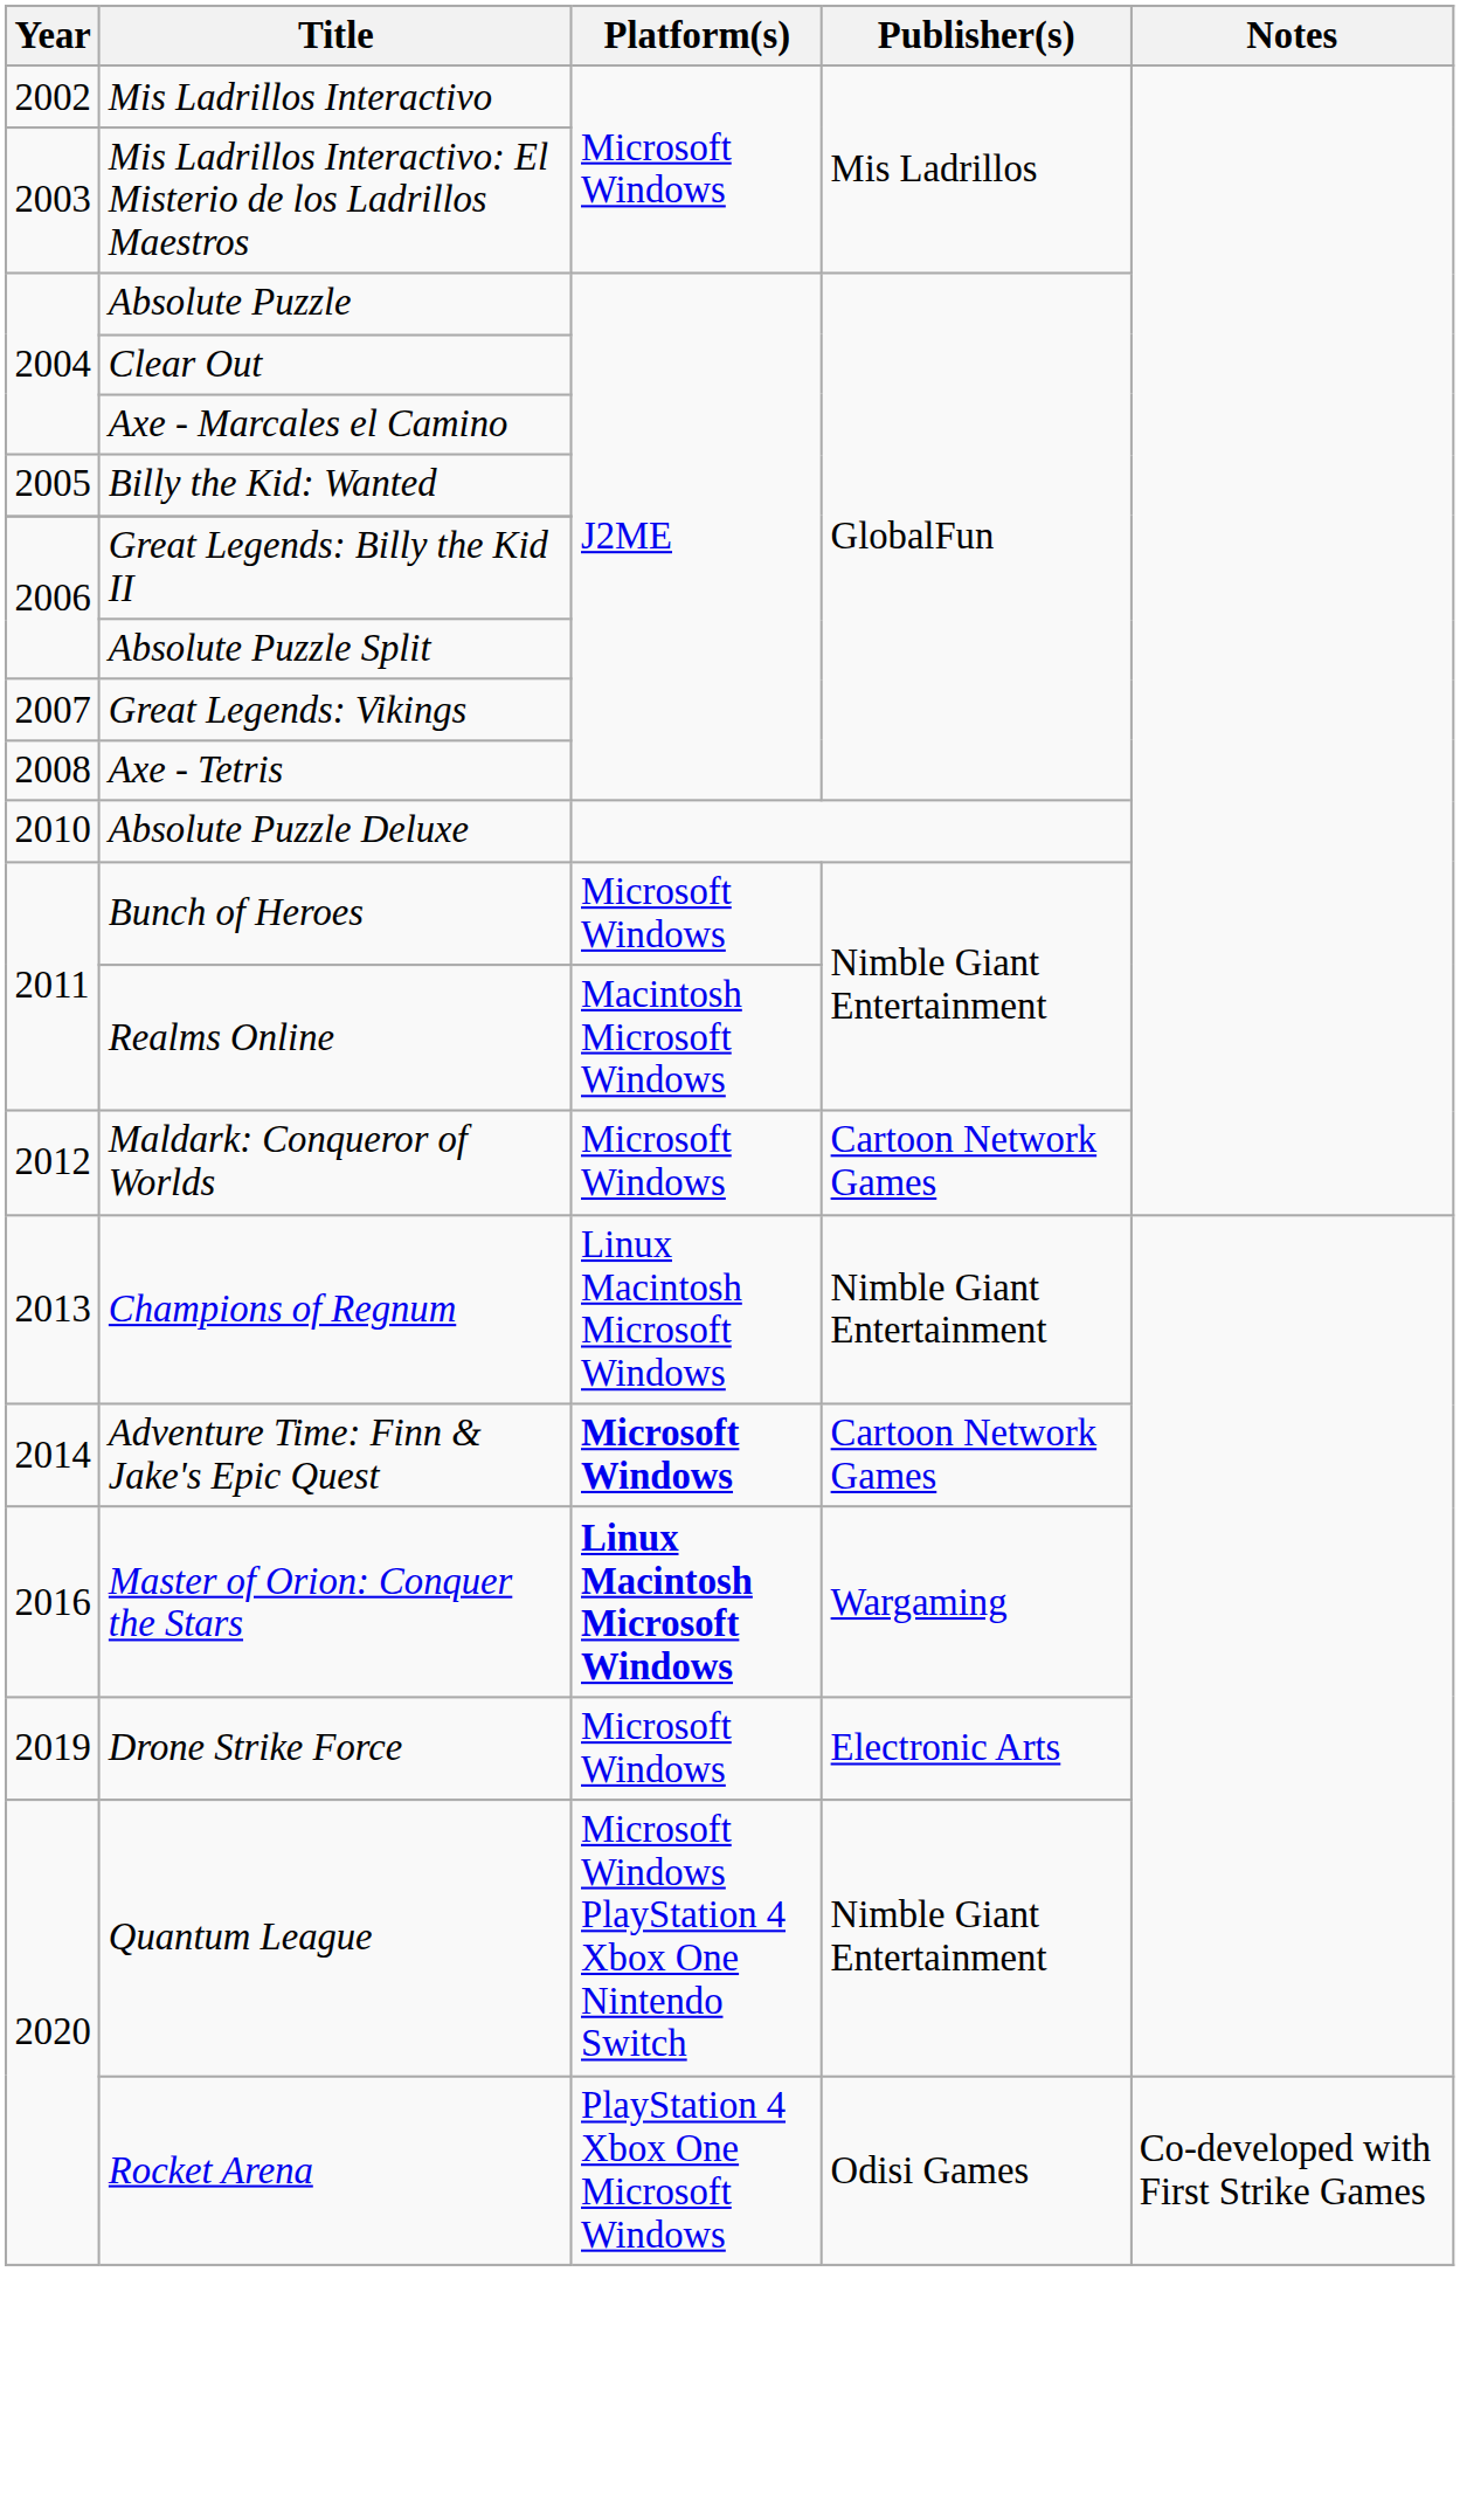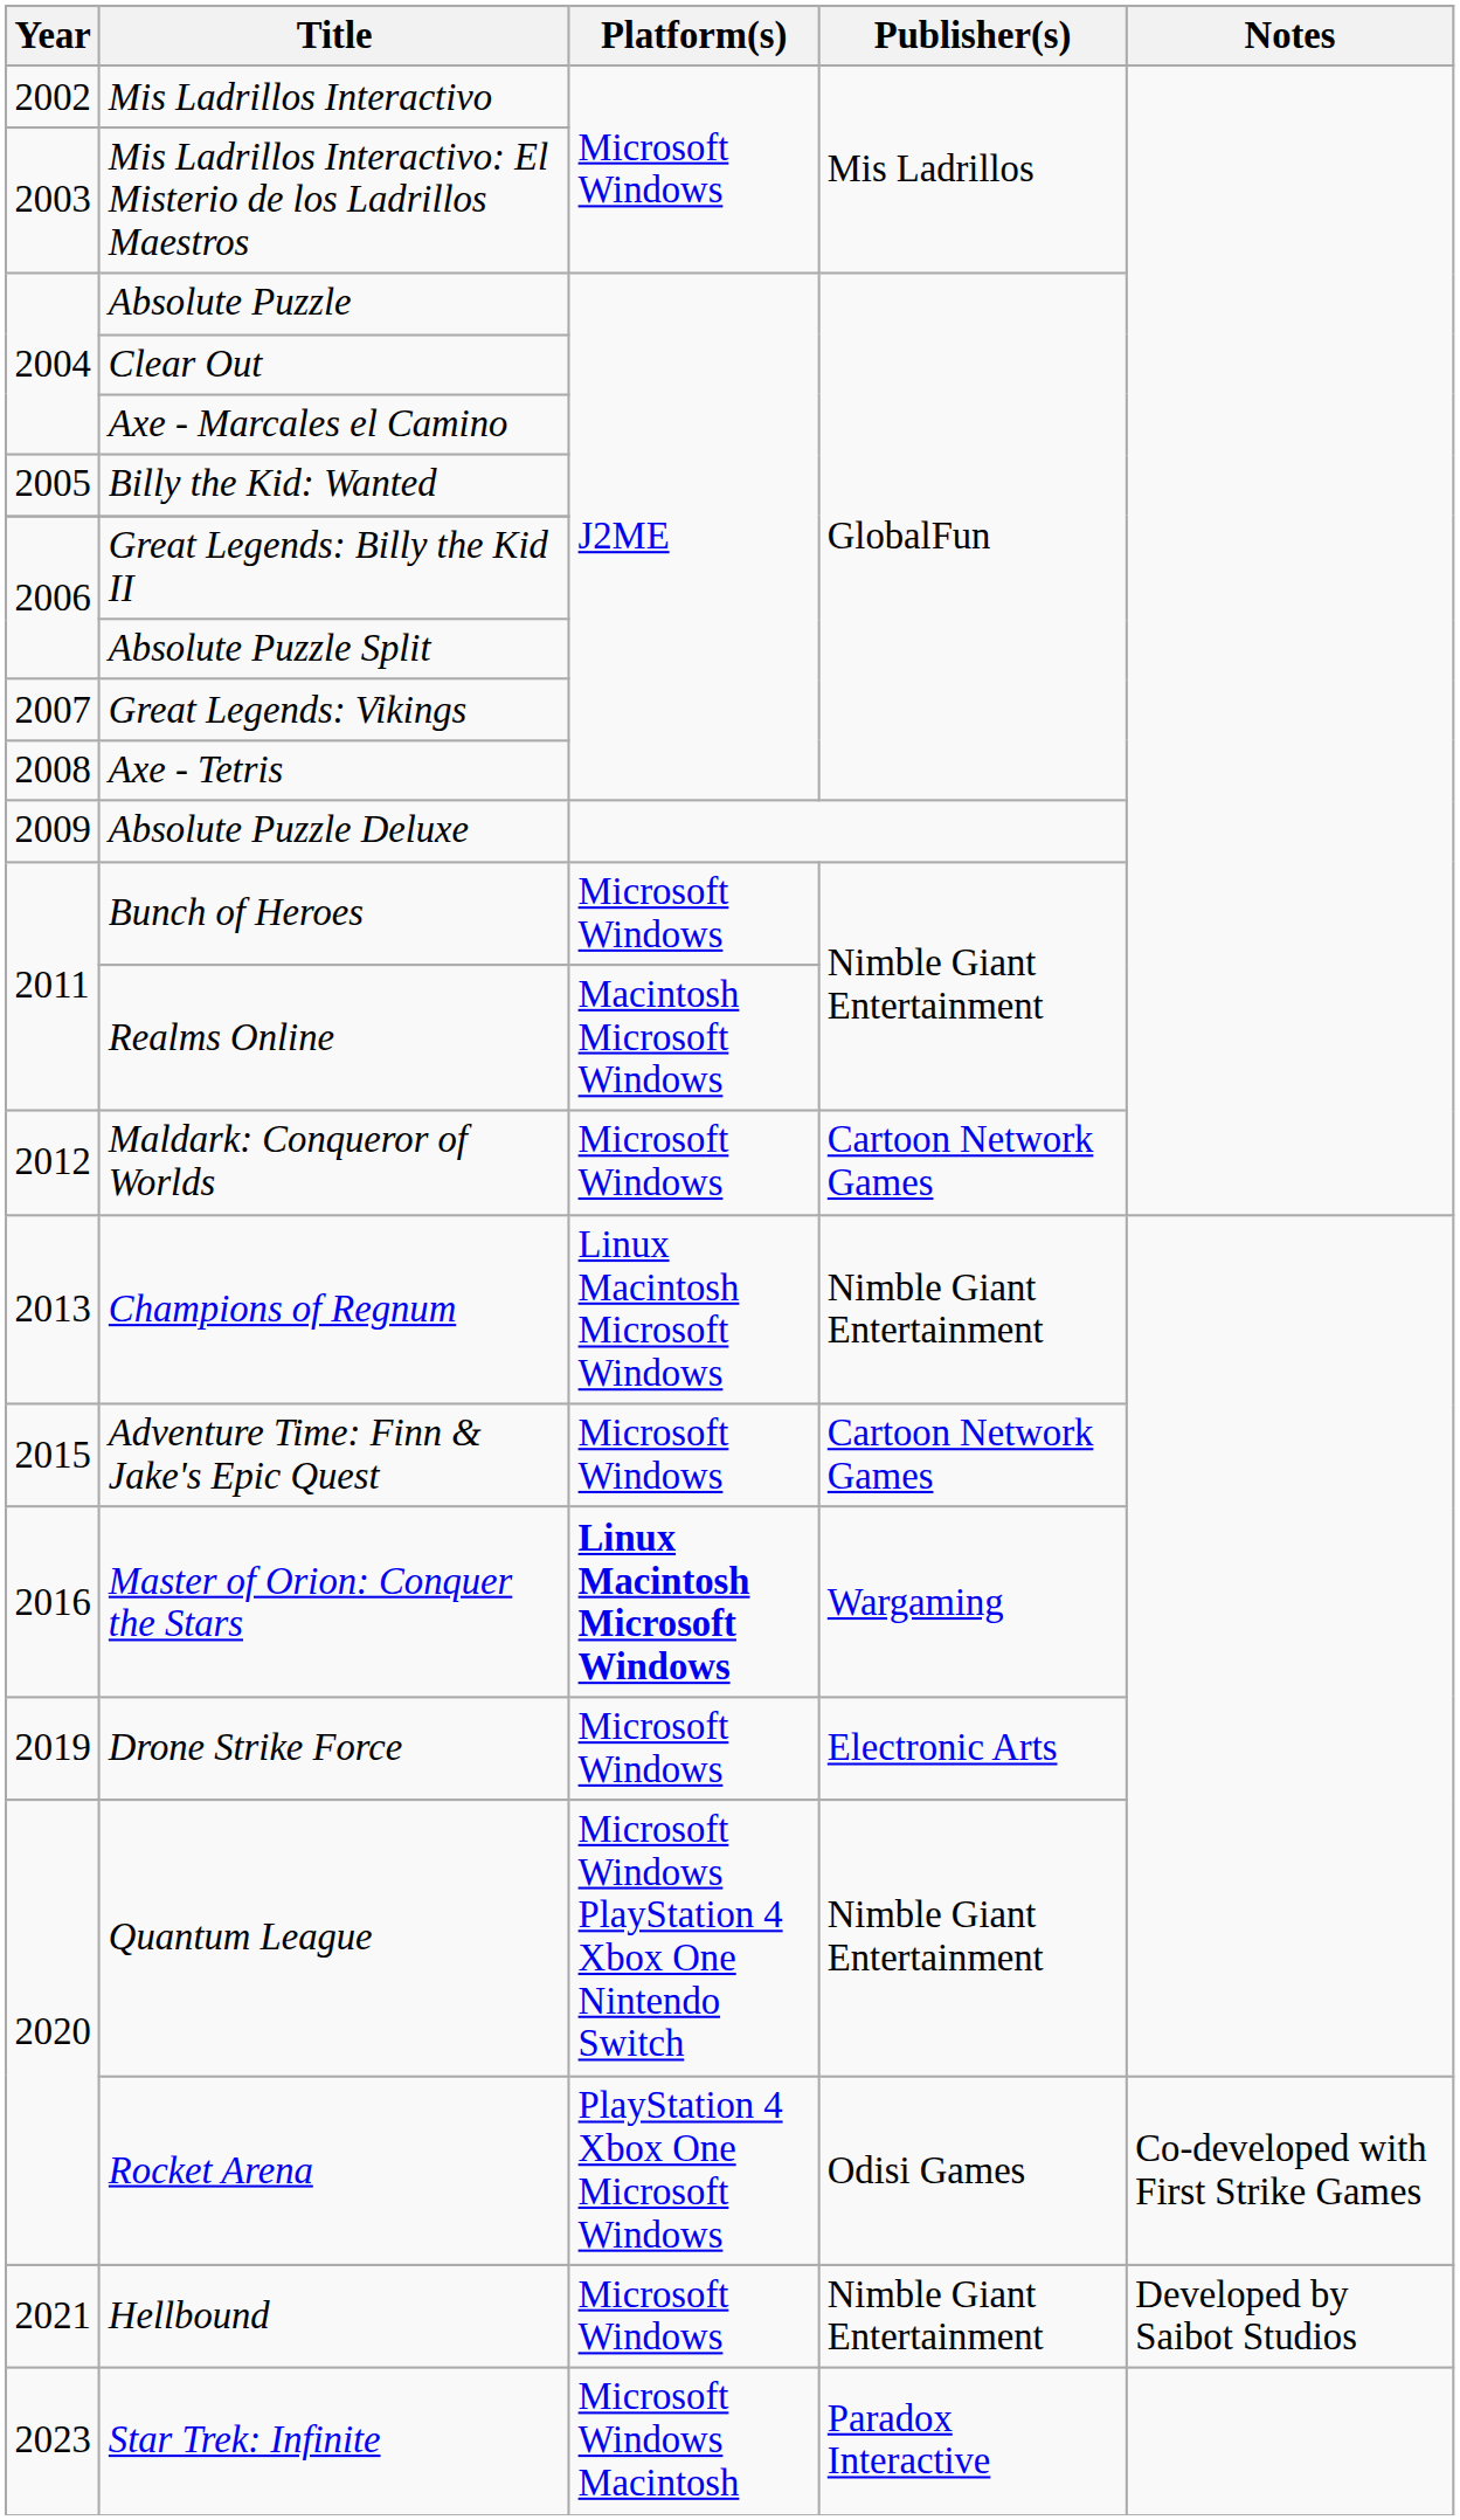Absolute Puzzle Deluxe | Year: 2010 -> 2009
Adventure Time: Finn & Jake's Epic Quest | Year: 2014 -> 2015
Adventure Time: Finn & Jake's Epic Quest | Platform(s): bold -> normal
+ row: 2021 | Hellbound | Microsoft Windows | Nimble Giant Entertainment | Developed by Saibot Studios
+ row: 2023 | Star Trek: Infinite | Microsoft Windows Macintosh | Paradox Interactive
